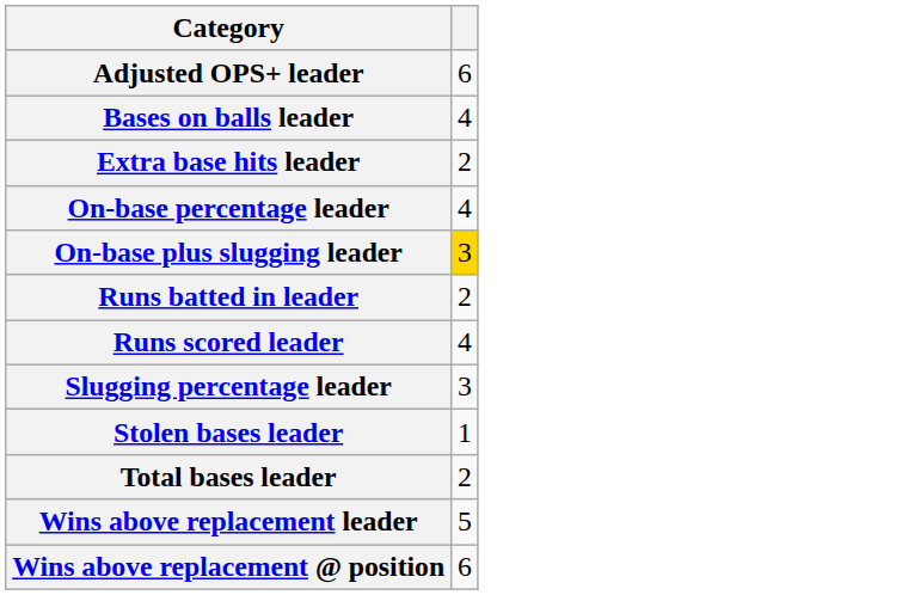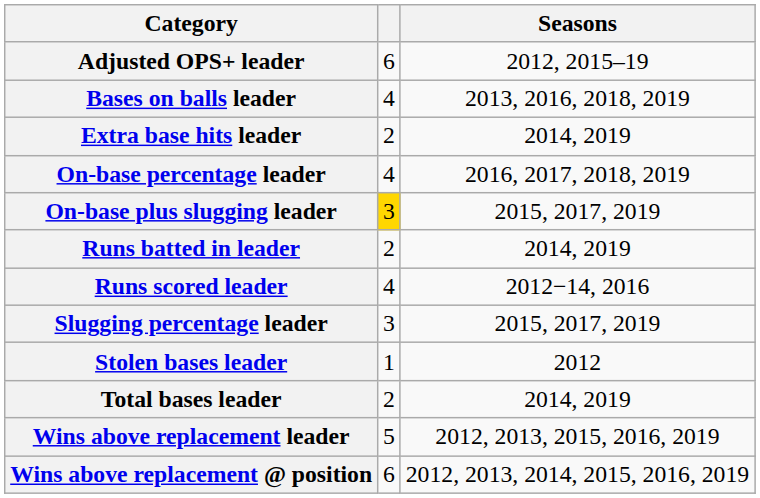+ column: Seasons | 2012, 2015–19 | 2013, 2016, 2018, 2019 | 2014, 2019 | 2016, 2017, 2018, 2019 | 2015, 2017, 2019 | 2014, 2019 | 2012−14, 2016 | 2015, 2017, 2019 | 2012 | 2014, 2019 | 2012, 2013, 2015, 2016, 2019 | 2012, 2013, 2014, 2015, 2016, 2019
